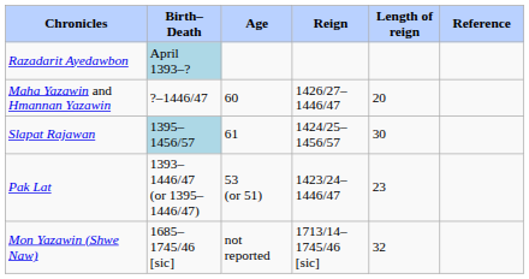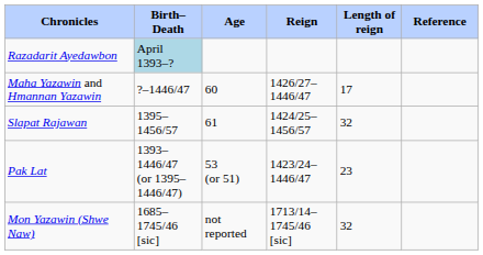Maha Yazawin and Hmannan Yazawin | Length of reign: 20 -> 17
Slapat Rajawan | Birth–Death: lightblue background -> no background
Slapat Rajawan | Length of reign: 30 -> 32
